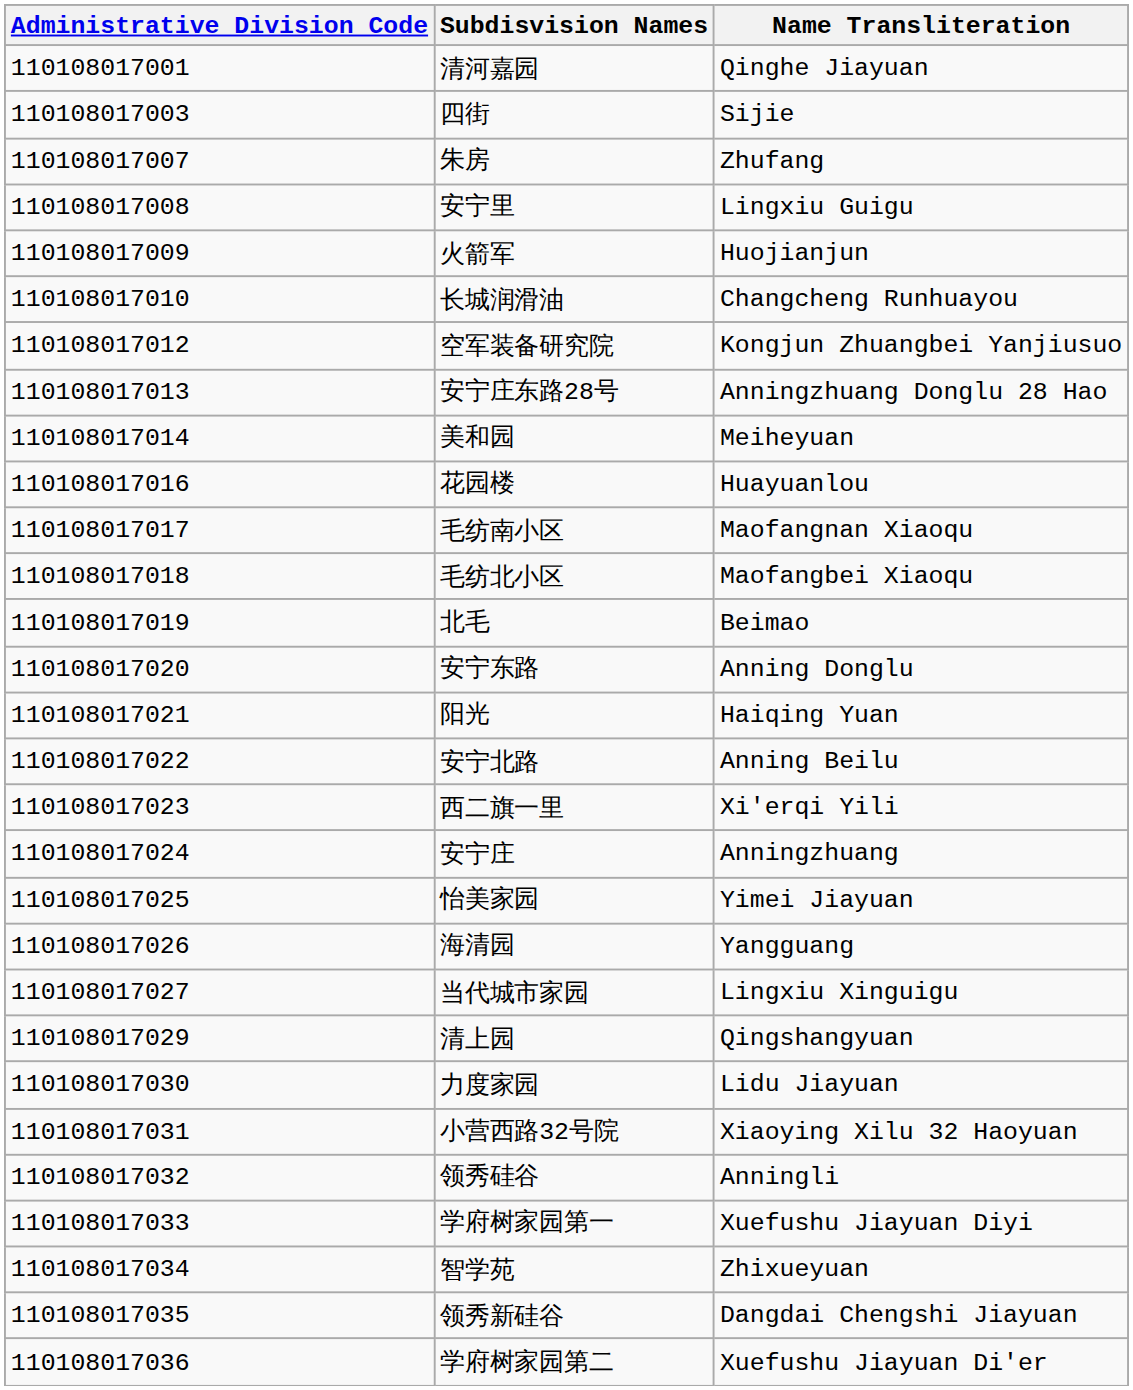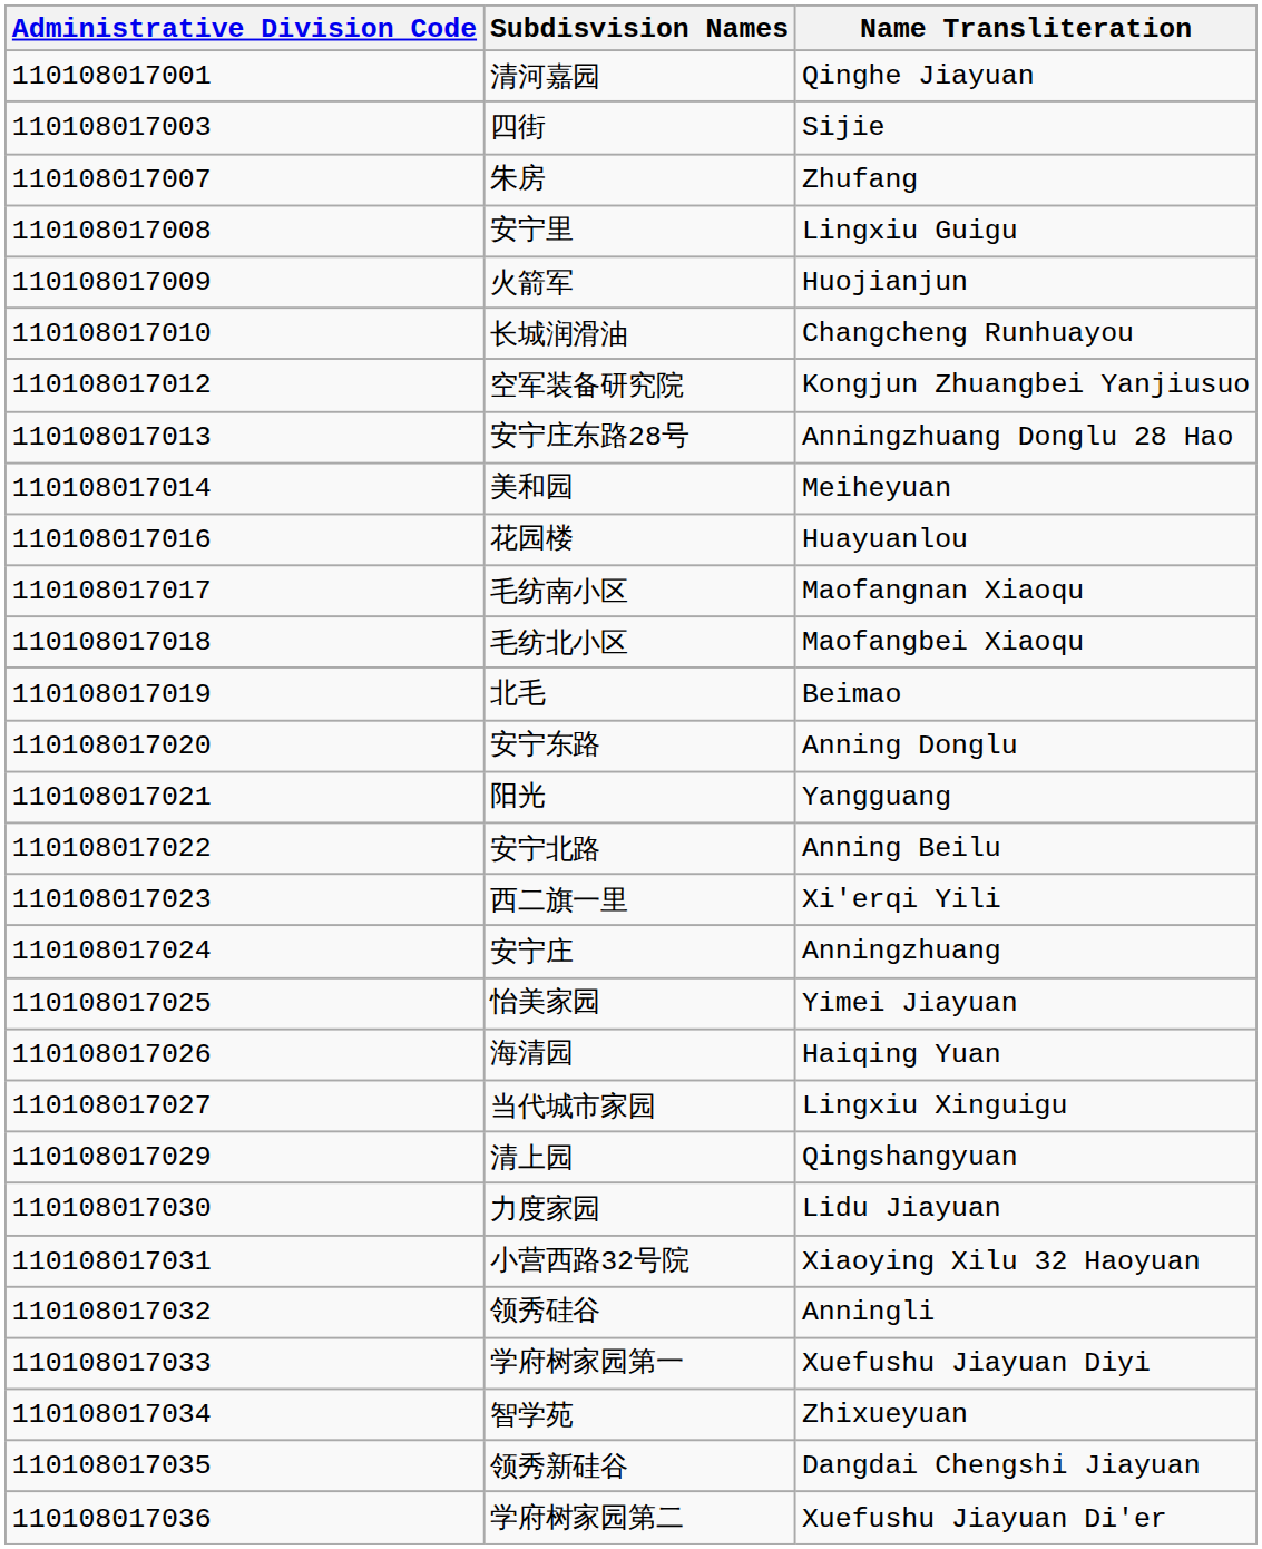阳光 | Name Transliteration: Haiqing Yuan -> Yangguang
海清园 | Name Transliteration: Yangguang -> Haiqing Yuan
